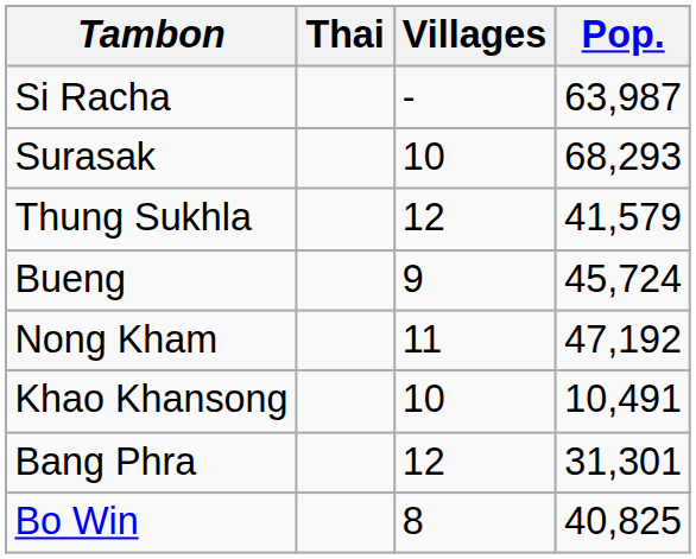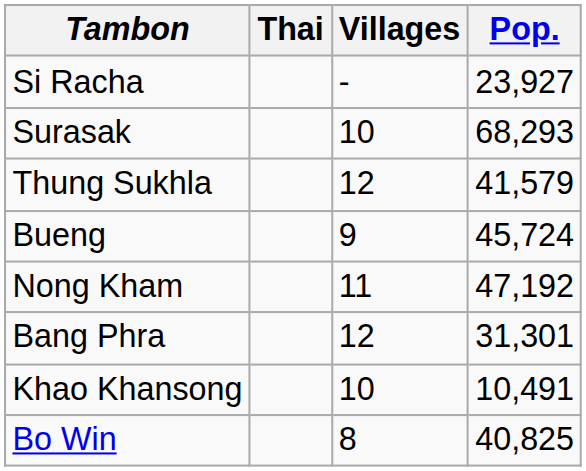Si Racha | Pop.: 63,987 -> 23,927
rows swapped: Khao Khansong <-> Bang Phra
